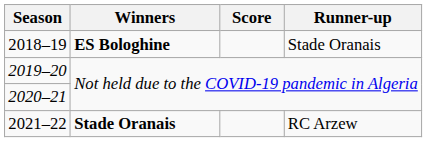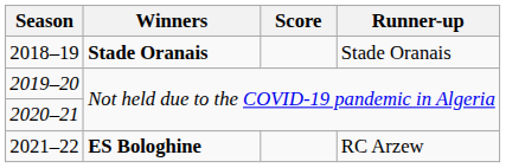2018–19 | Winners: ES Bologhine -> Stade Oranais
2021–22 | Winners: Stade Oranais -> ES Bologhine
